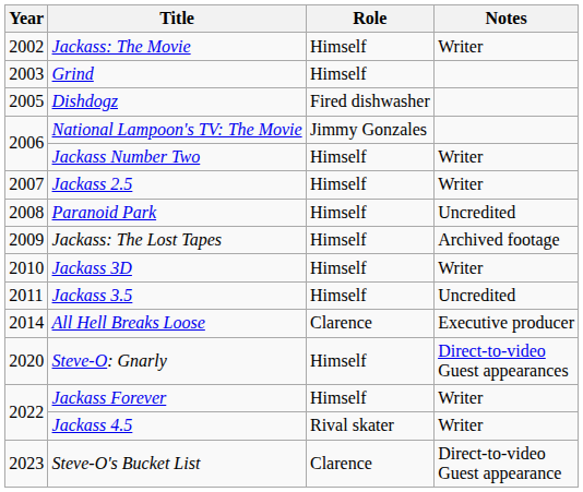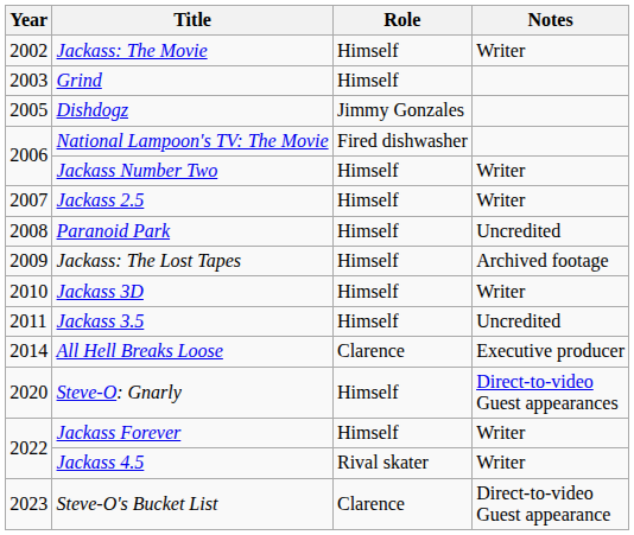Dishdogz | Role: Fired dishwasher -> Jimmy Gonzales
National Lampoon's TV: The Movie | Role: Jimmy Gonzales -> Fired dishwasher
